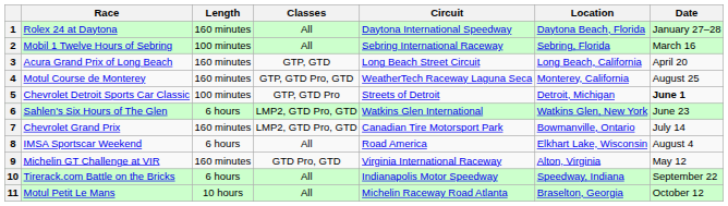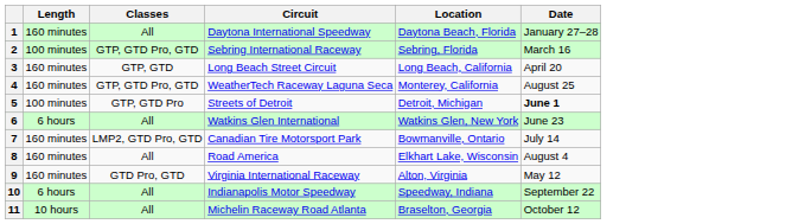- column: Race | Rolex 24 at Daytona | Mobil 1 Twelve Hours of Sebring | Acura Grand Prix of Long Beach | Motul Course de Monterey | Chevrolet Detroit Sports Car Classic | Sahlen's Six Hours of The Glen | Chevrolet Grand Prix | IMSA Sportscar Weekend | Michelin GT Challenge at VIR | Tirerack.com Battle on the Bricks | Motul Petit Le Mans
2 | Classes: All -> GTP, GTD Pro, GTD
6 | Classes: LMP2, GTD Pro, GTD -> All
8 | Length: 6 hours -> 160 minutes
